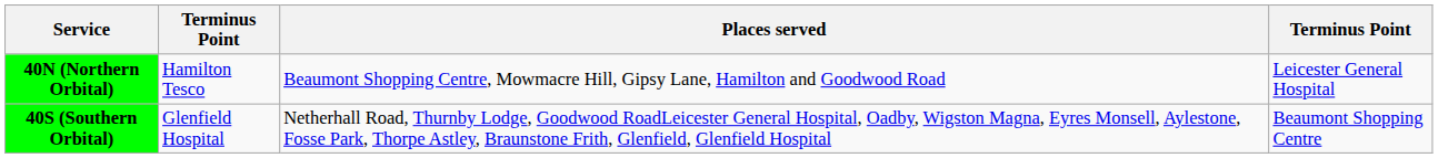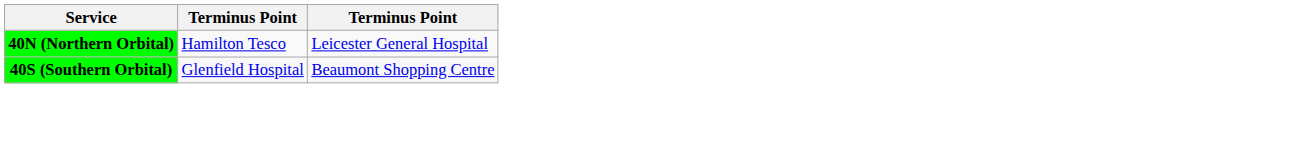- column: Places served | Beaumont Shopping Centre, Mowmacre Hill, Gipsy Lane, Hamilton and Goodwood Road | Netherhall Road, Thurnby Lodge, Goodwood RoadLeicester General Hospital, Oadby, Wigston Magna, Eyres Monsell, Aylestone, Fosse Park, Thorpe Astley, Braunstone Frith, Glenfield, Glenfield Hospital
